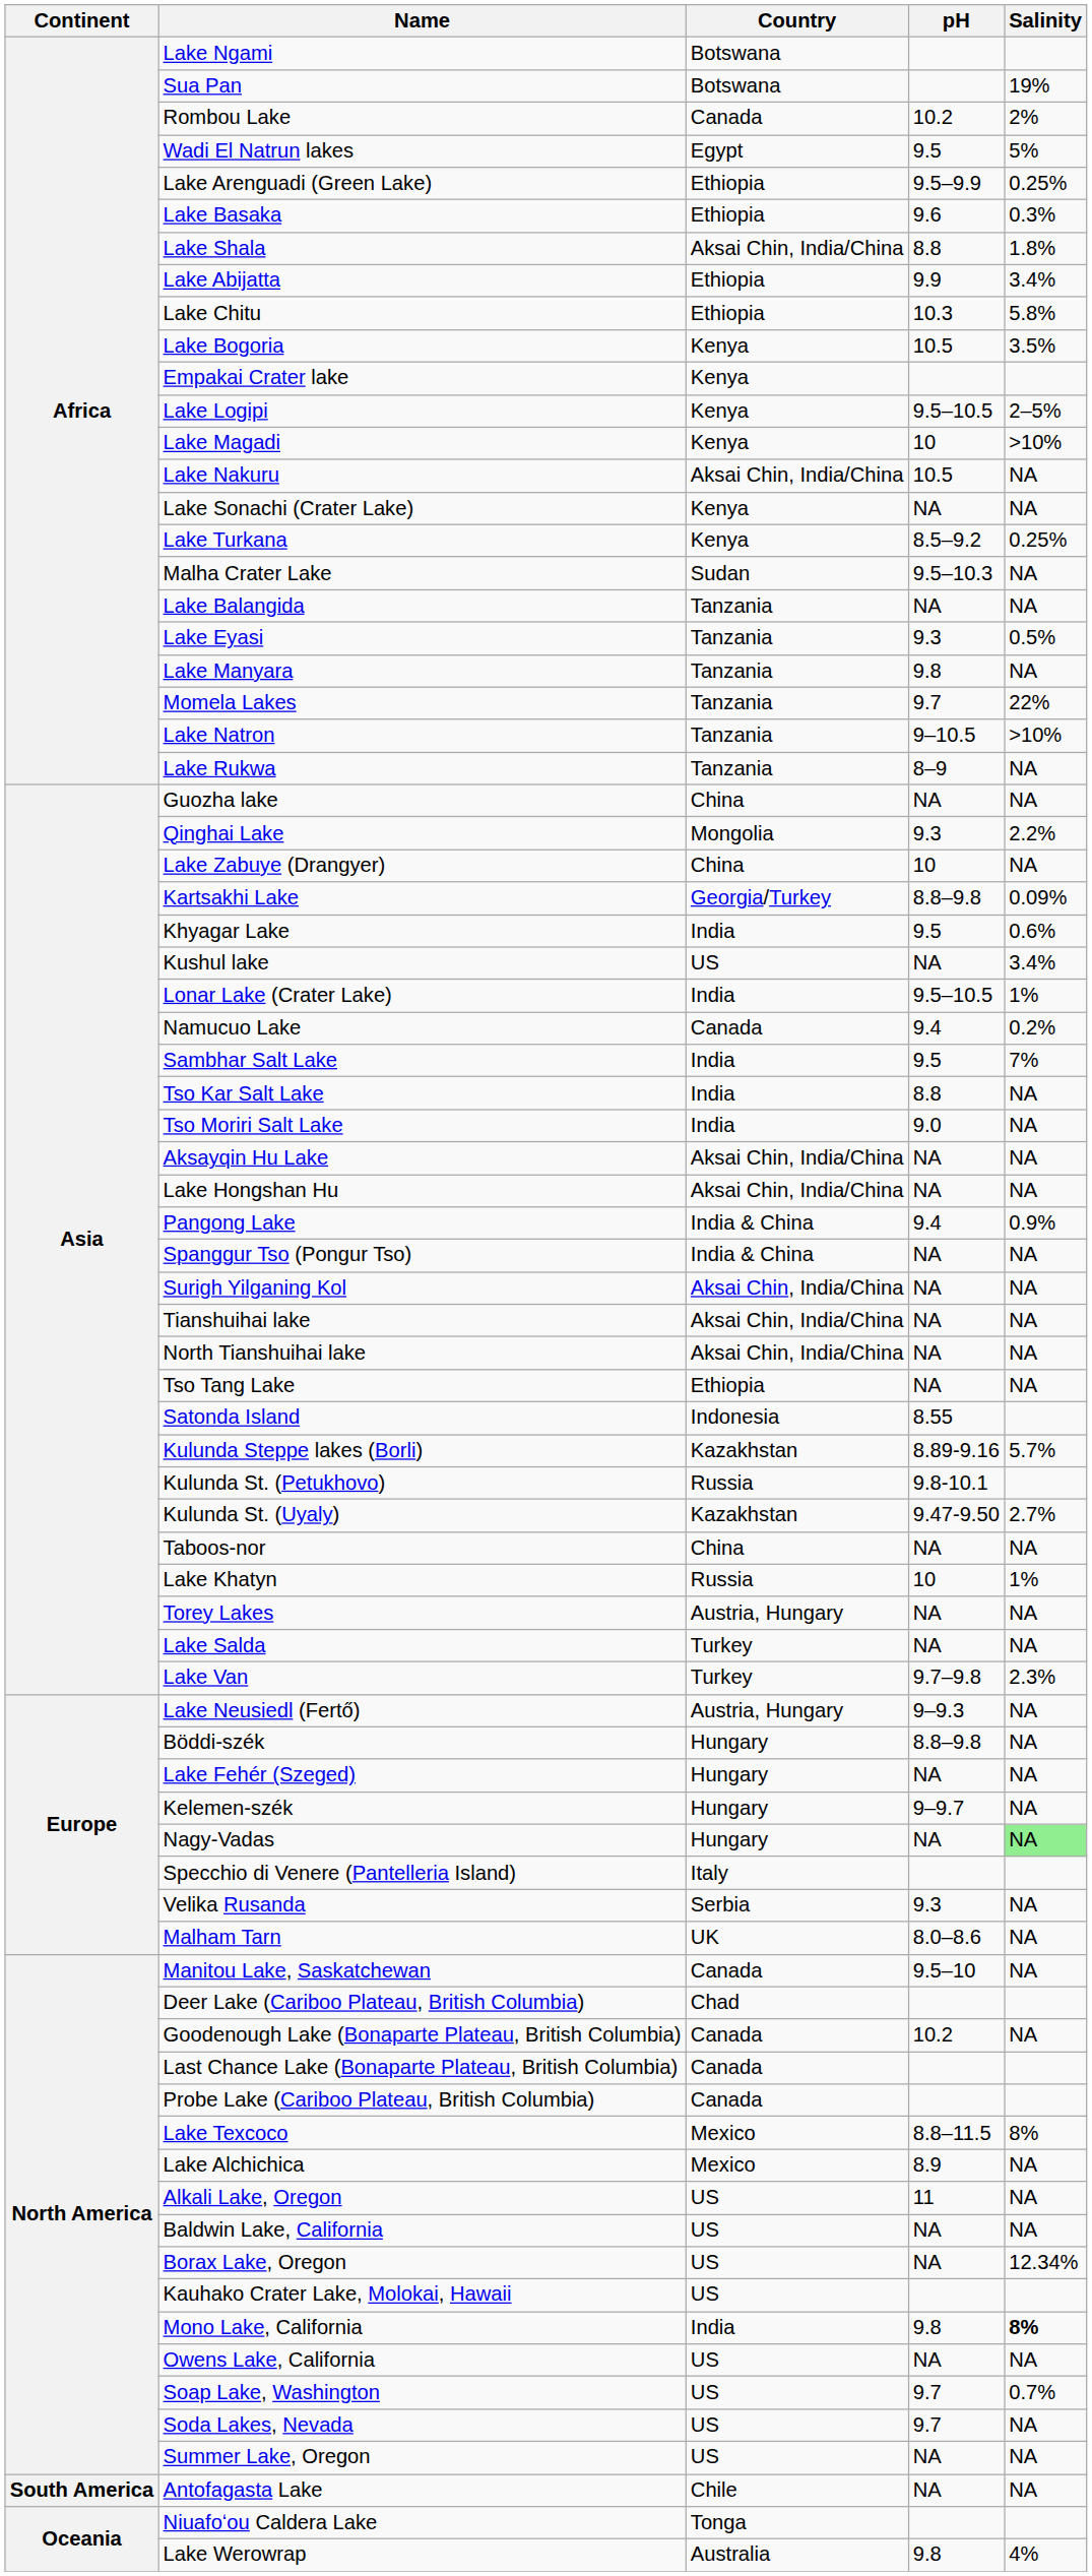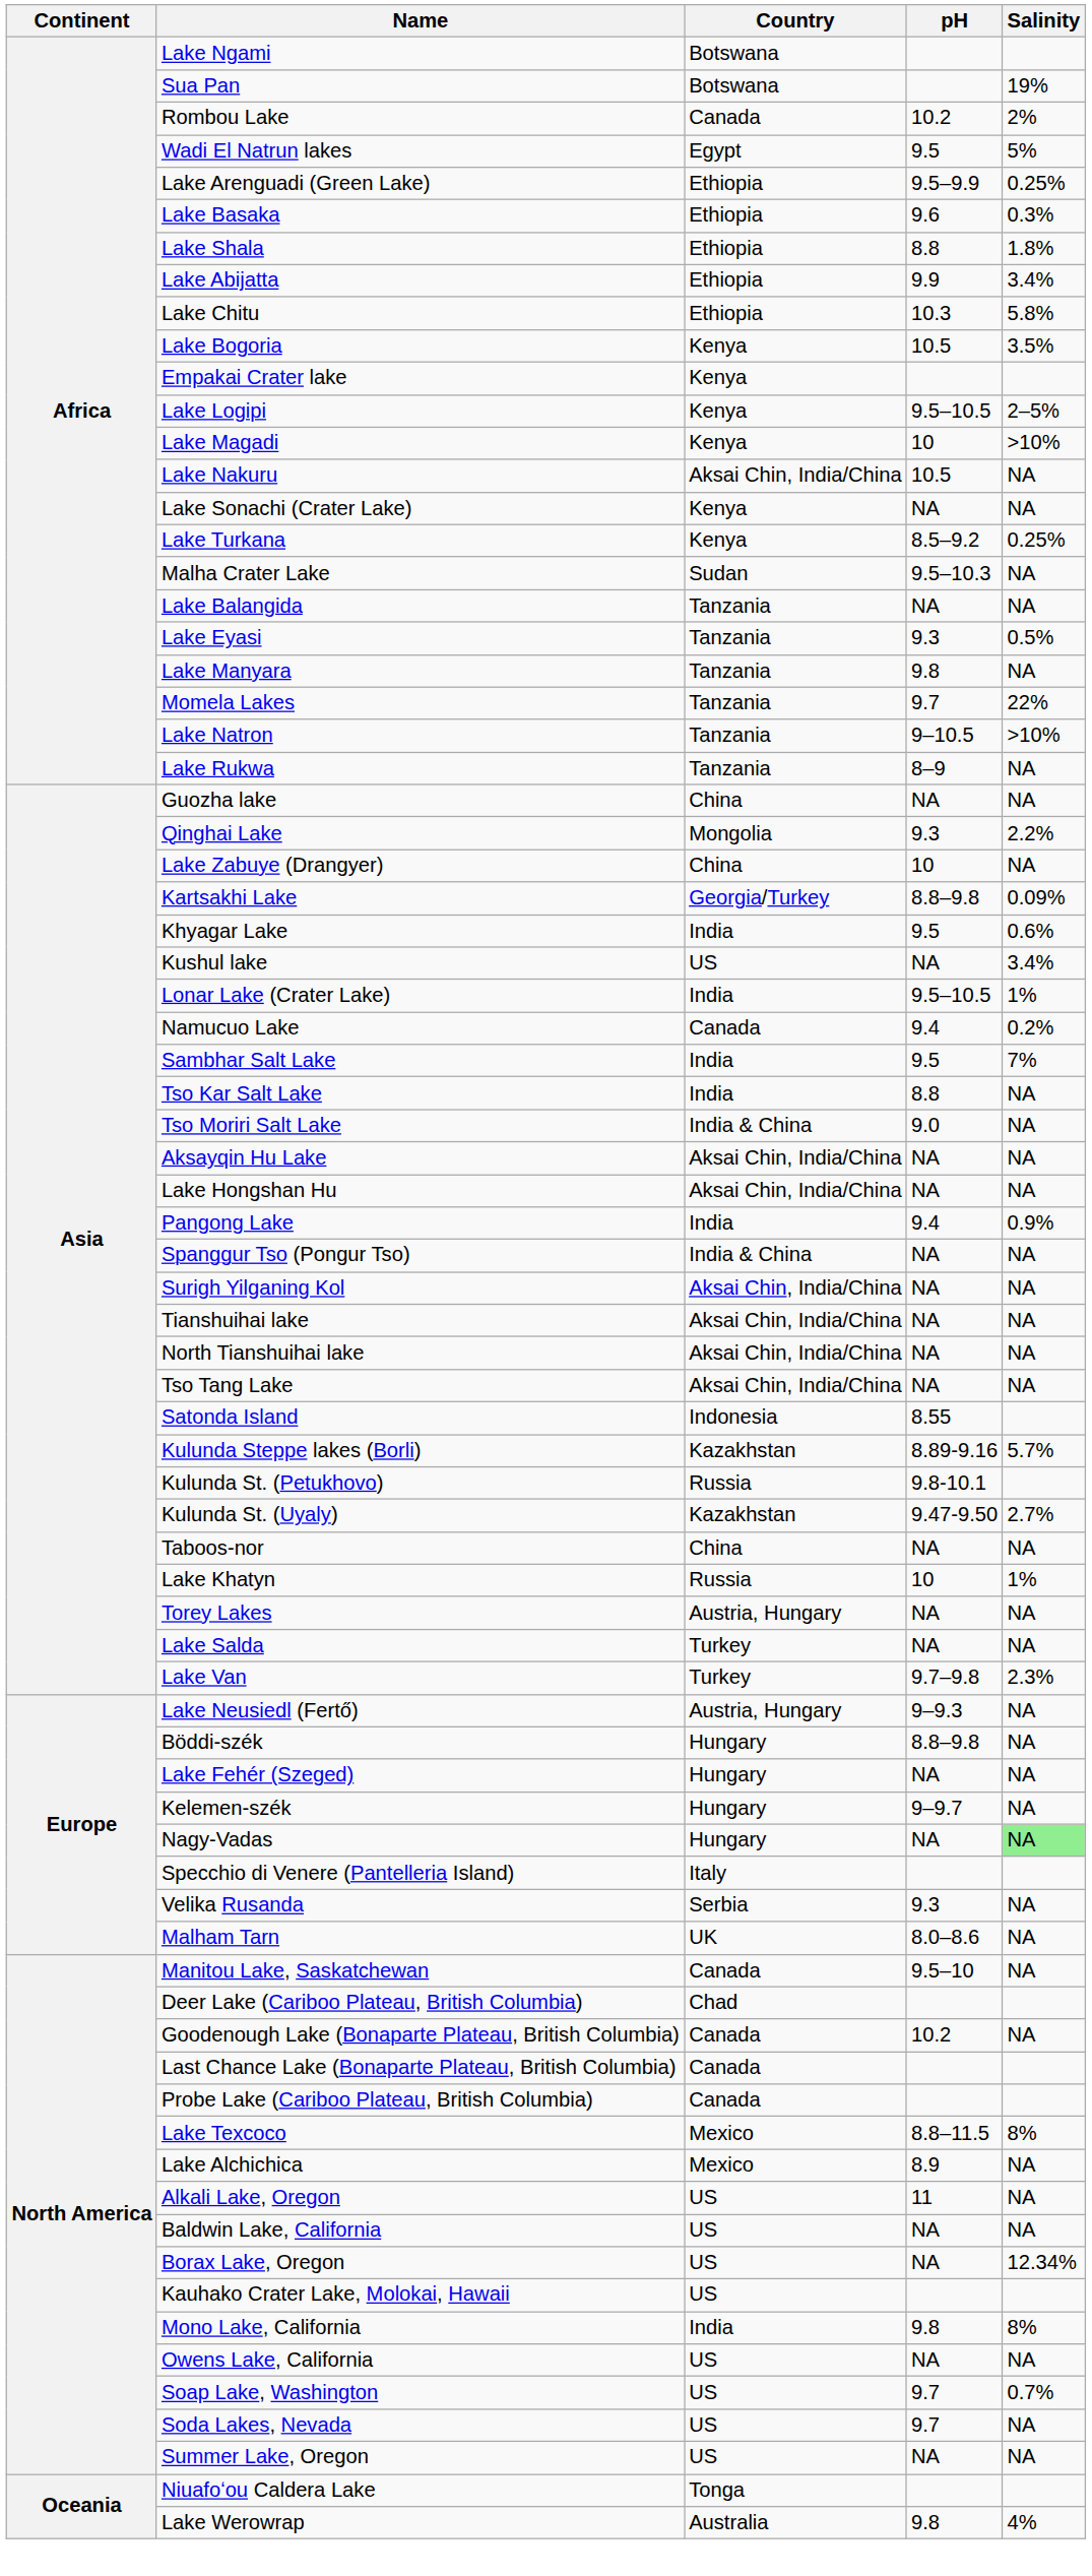Lake Shala | Country: Aksai Chin, India/China -> Ethiopia
Tso Moriri Salt Lake | Country: India -> India & China
Pangong Lake | Country: India & China -> India
Tso Tang Lake | Country: Ethiopia -> Aksai Chin, India/China
Mono Lake, California | Salinity: bold -> normal
- row: South America | Antofagasta Lake | Chile | NA | NA
